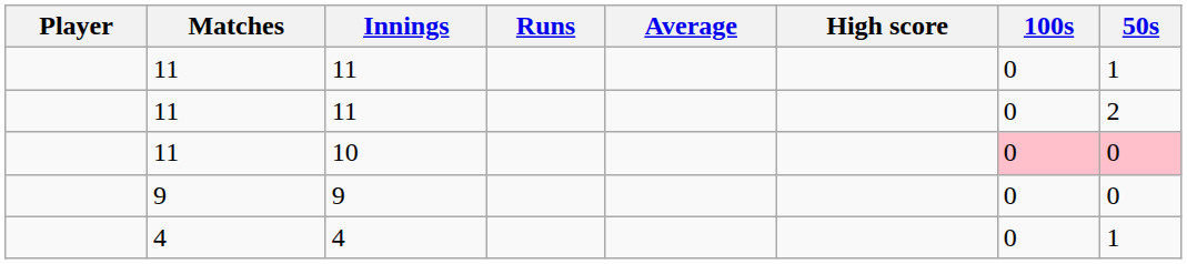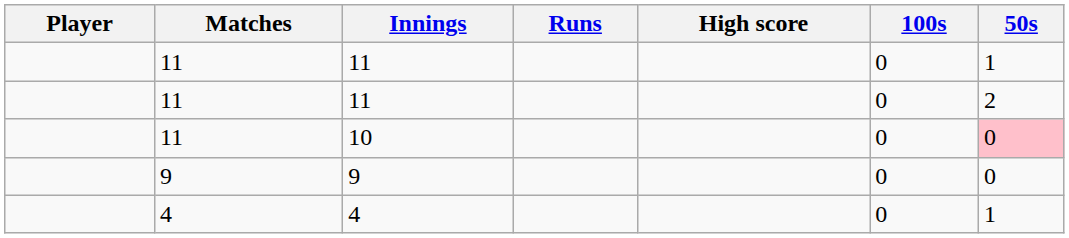- column: Average
10 | 100s: pink background -> no background
